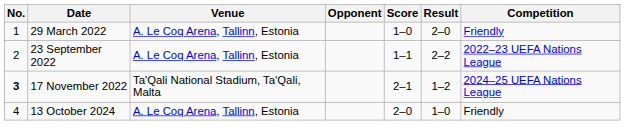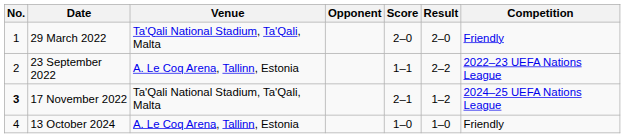29 March 2022 | Venue: A. Le Coq Arena, Tallinn, Estonia -> Ta'Qali National Stadium, Ta'Qali, Malta
29 March 2022 | Score: 1–0 -> 2–0
13 October 2024 | Score: 2–0 -> 1–0
